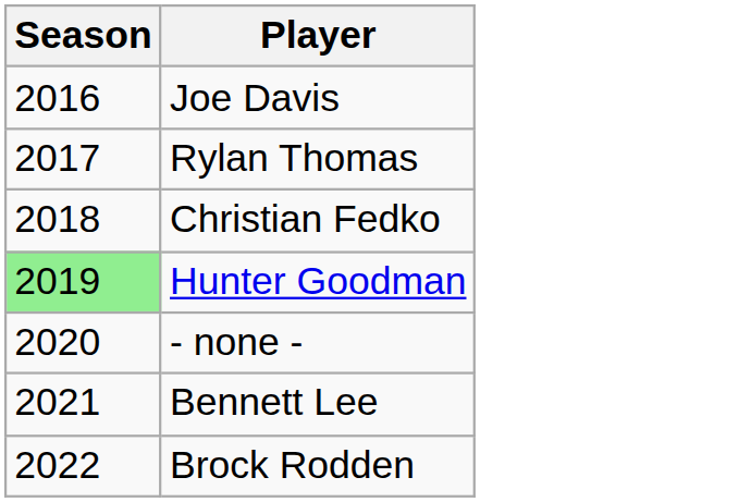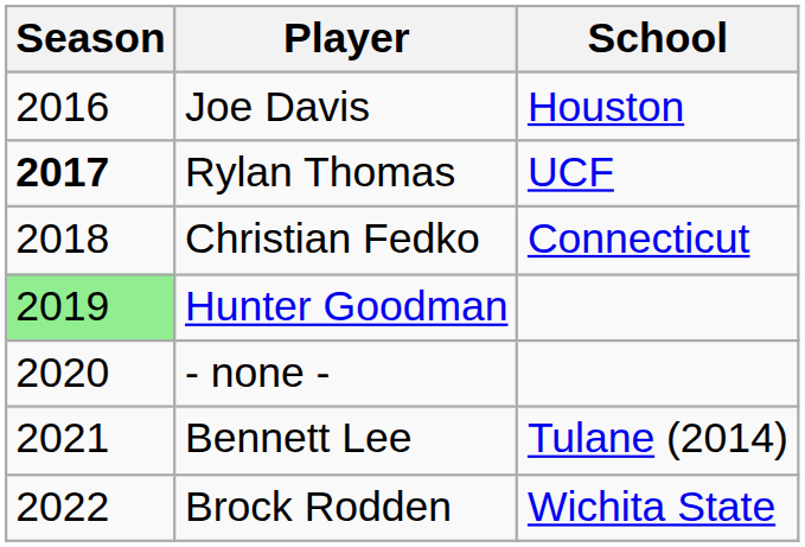+ column: School | Houston | UCF | Connecticut | Tulane (2014) | Wichita State
Rylan Thomas | Season: normal -> bold
